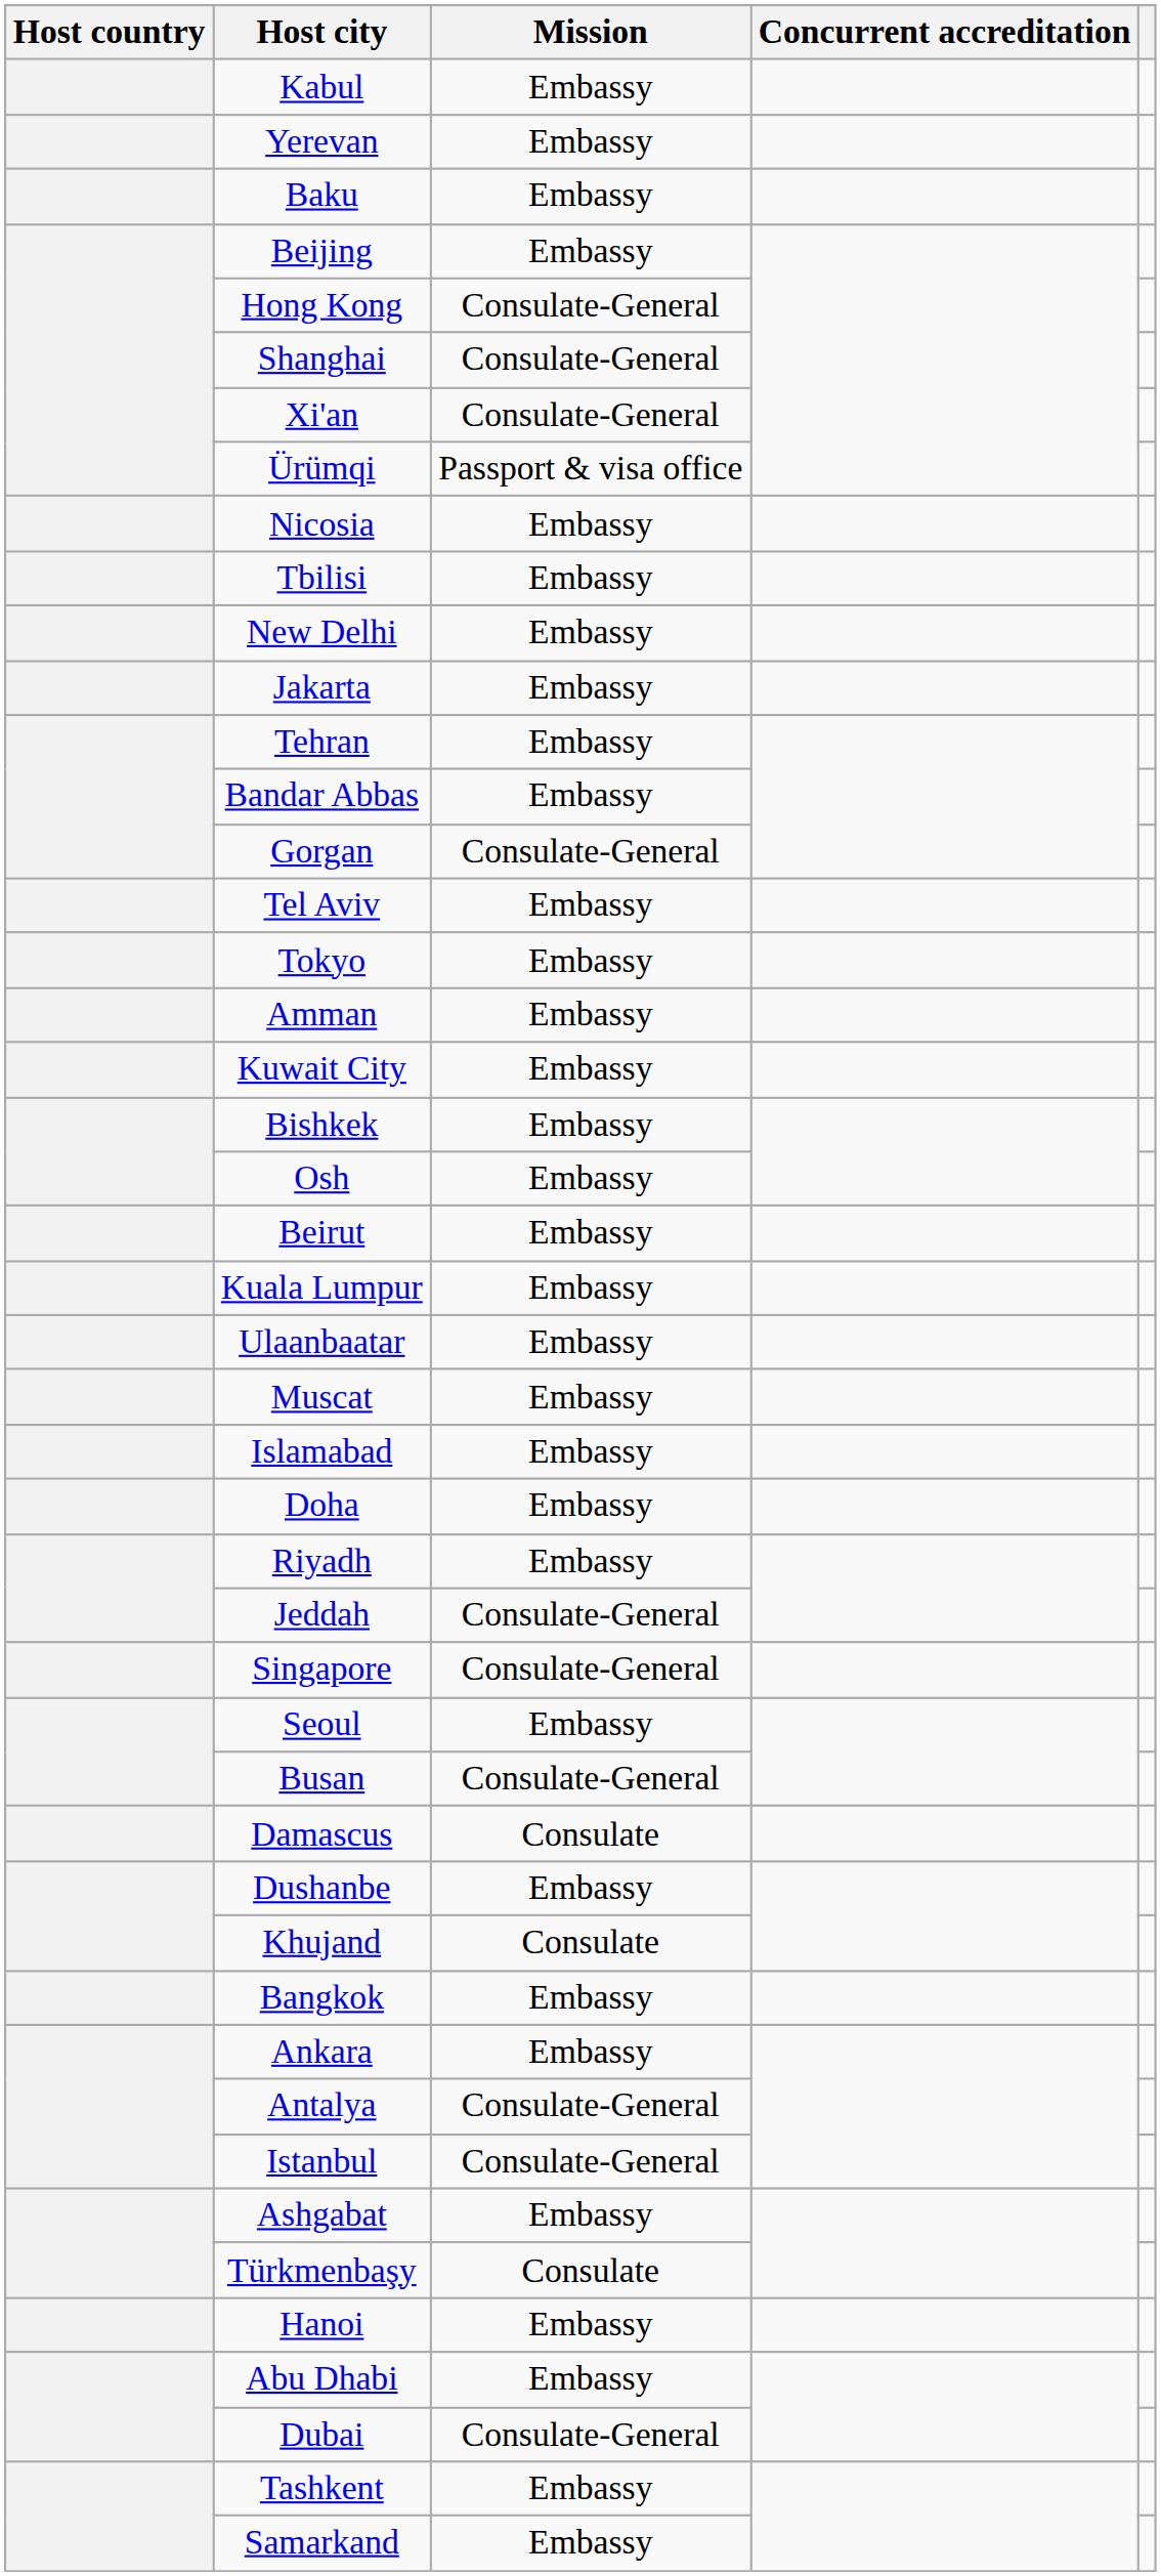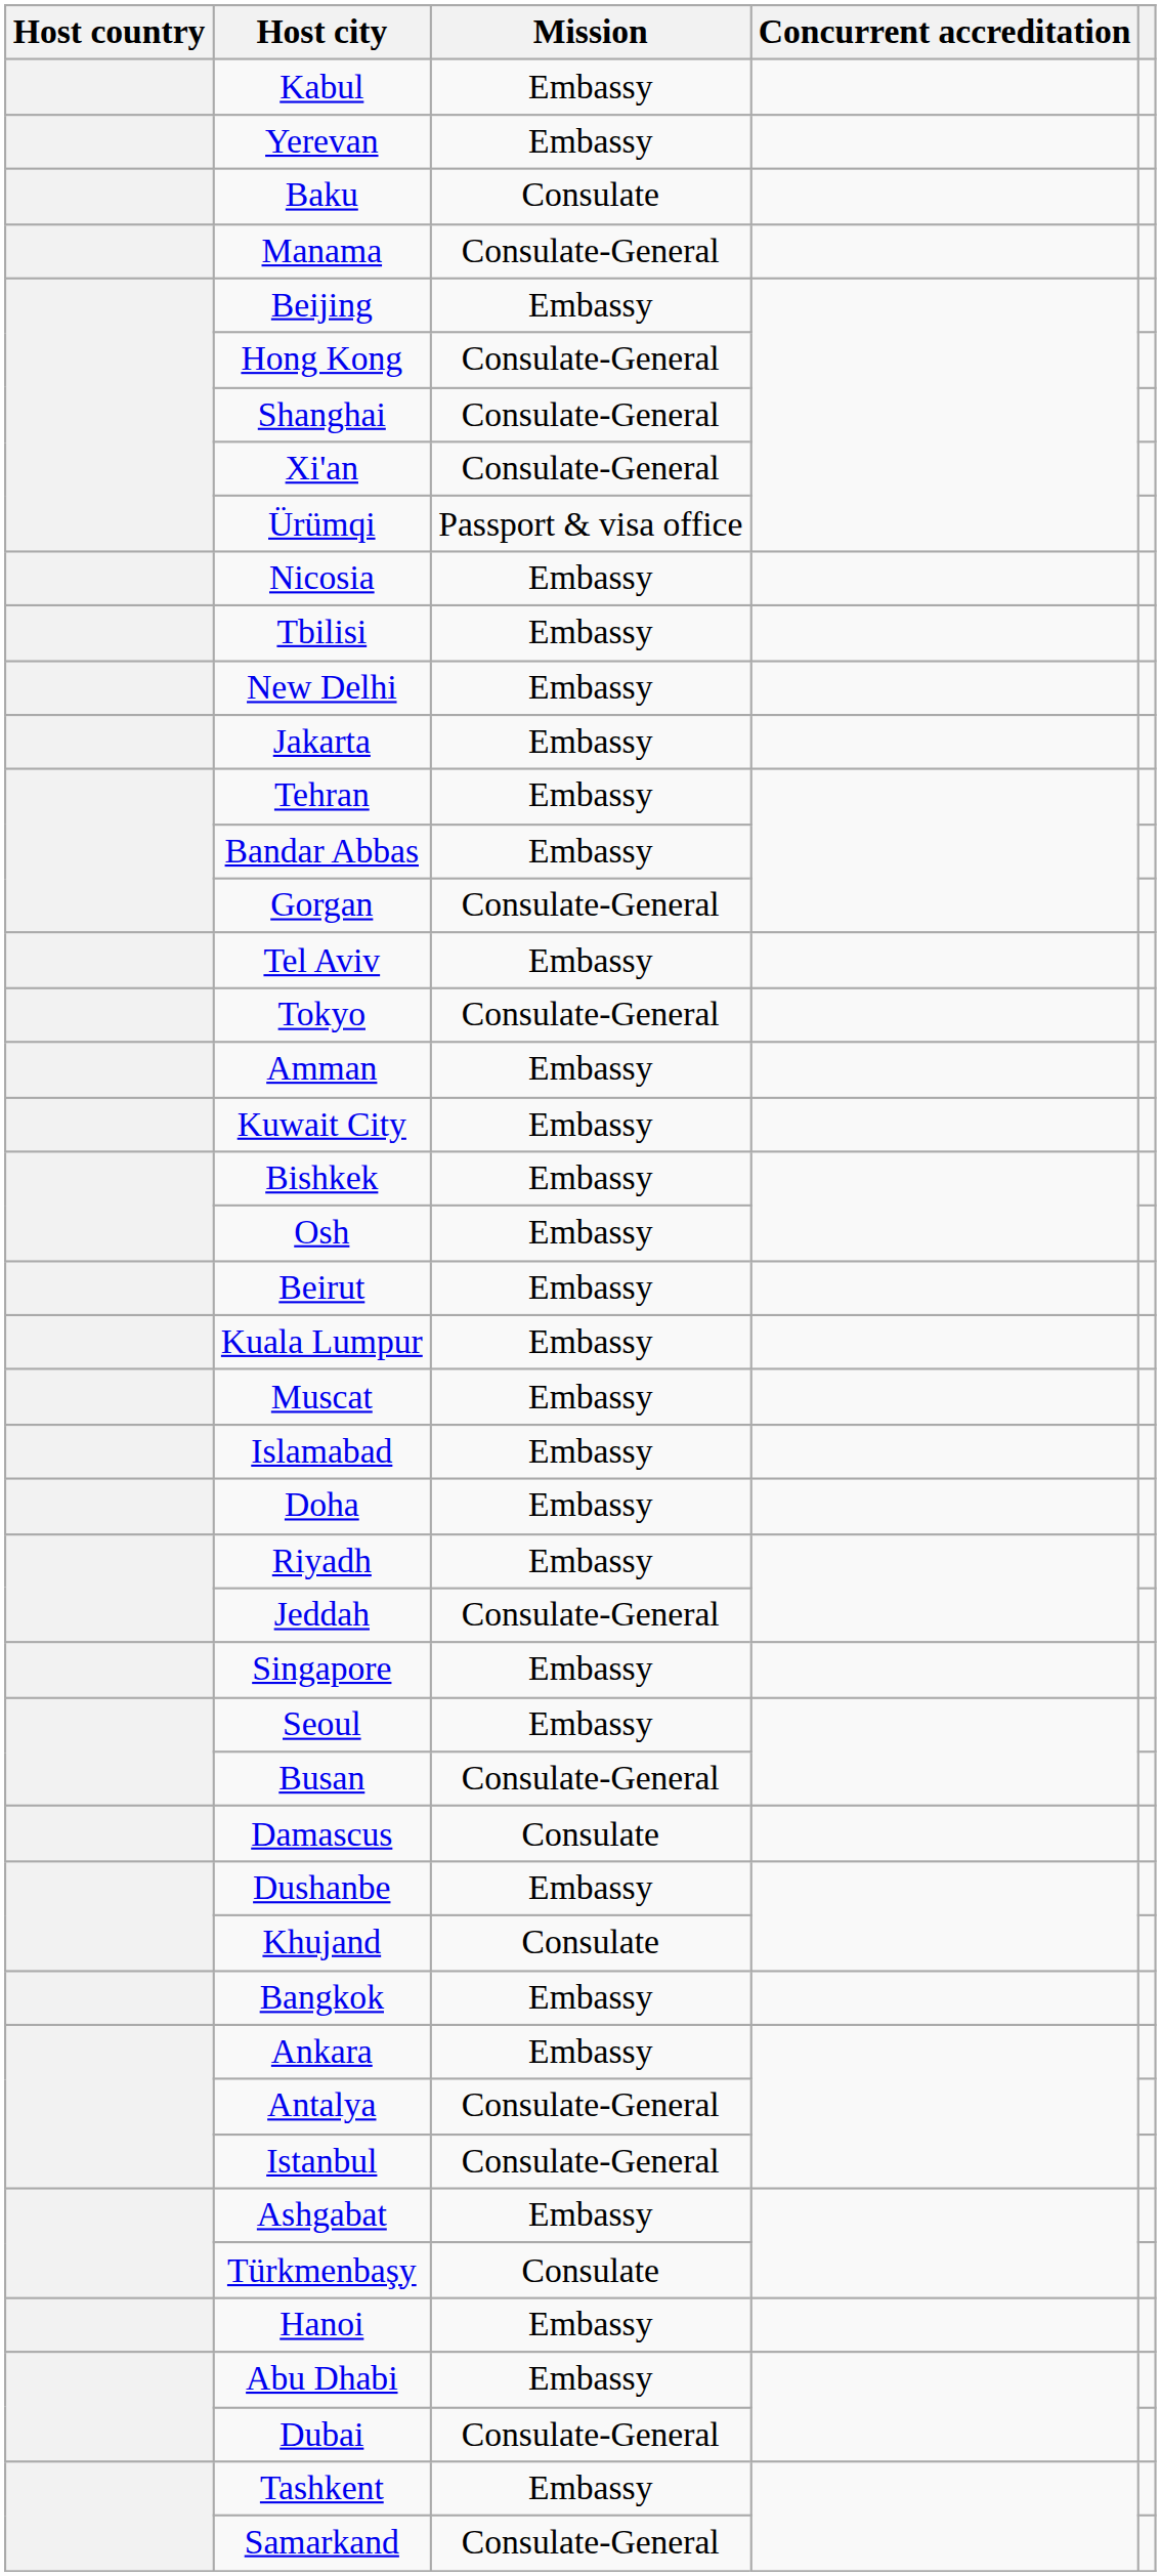Baku | Mission: Embassy -> Consulate
+ row: Manama | Consulate-General
Tokyo | Mission: Embassy -> Consulate-General
- row: Ulaanbaatar | Embassy
Singapore | Mission: Consulate-General -> Embassy
Samarkand | Mission: Embassy -> Consulate-General
